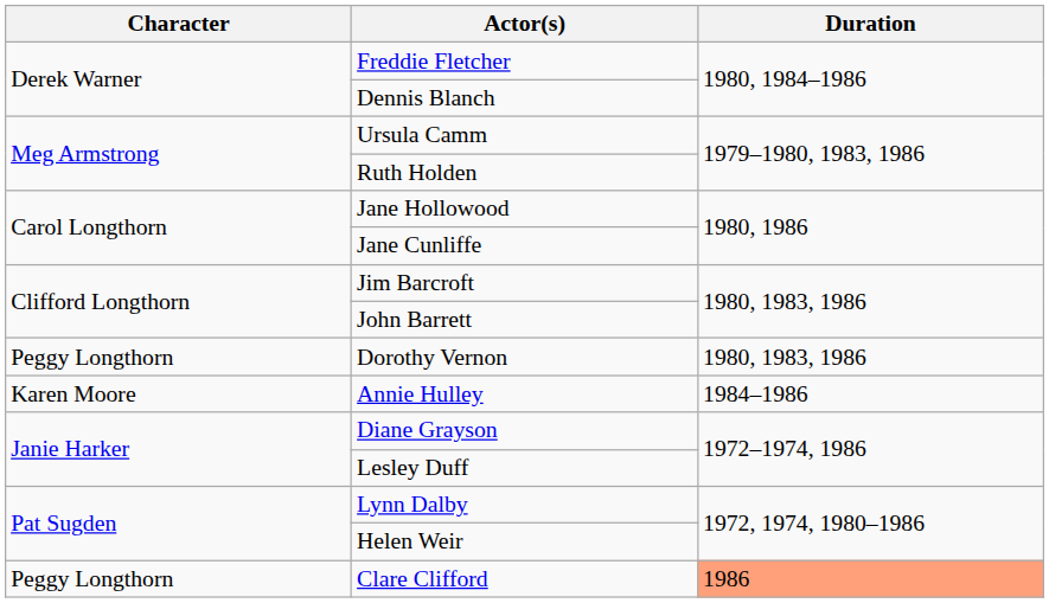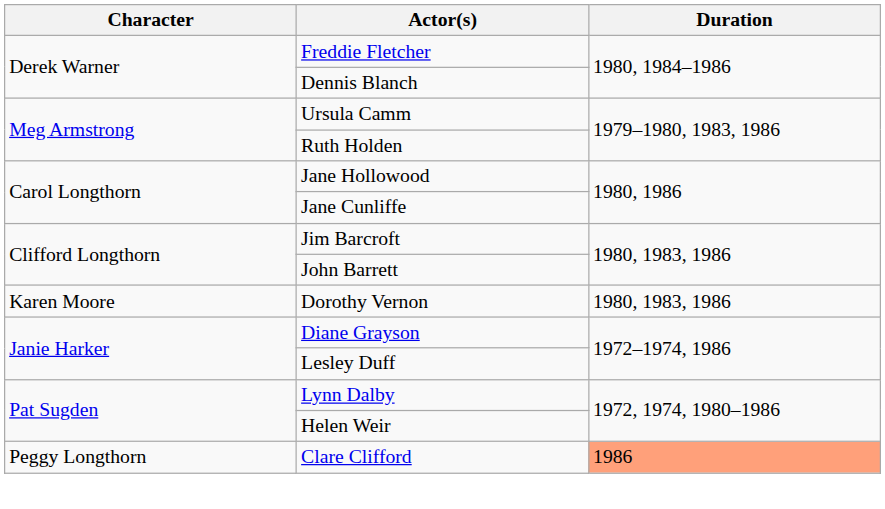Dorothy Vernon | Character: Peggy Longthorn -> Karen Moore
- row: Karen Moore | Annie Hulley | 1984–1986
